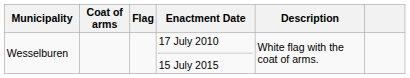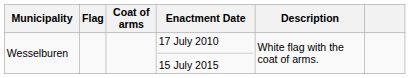columns swapped: Flag <-> Coat of arms
